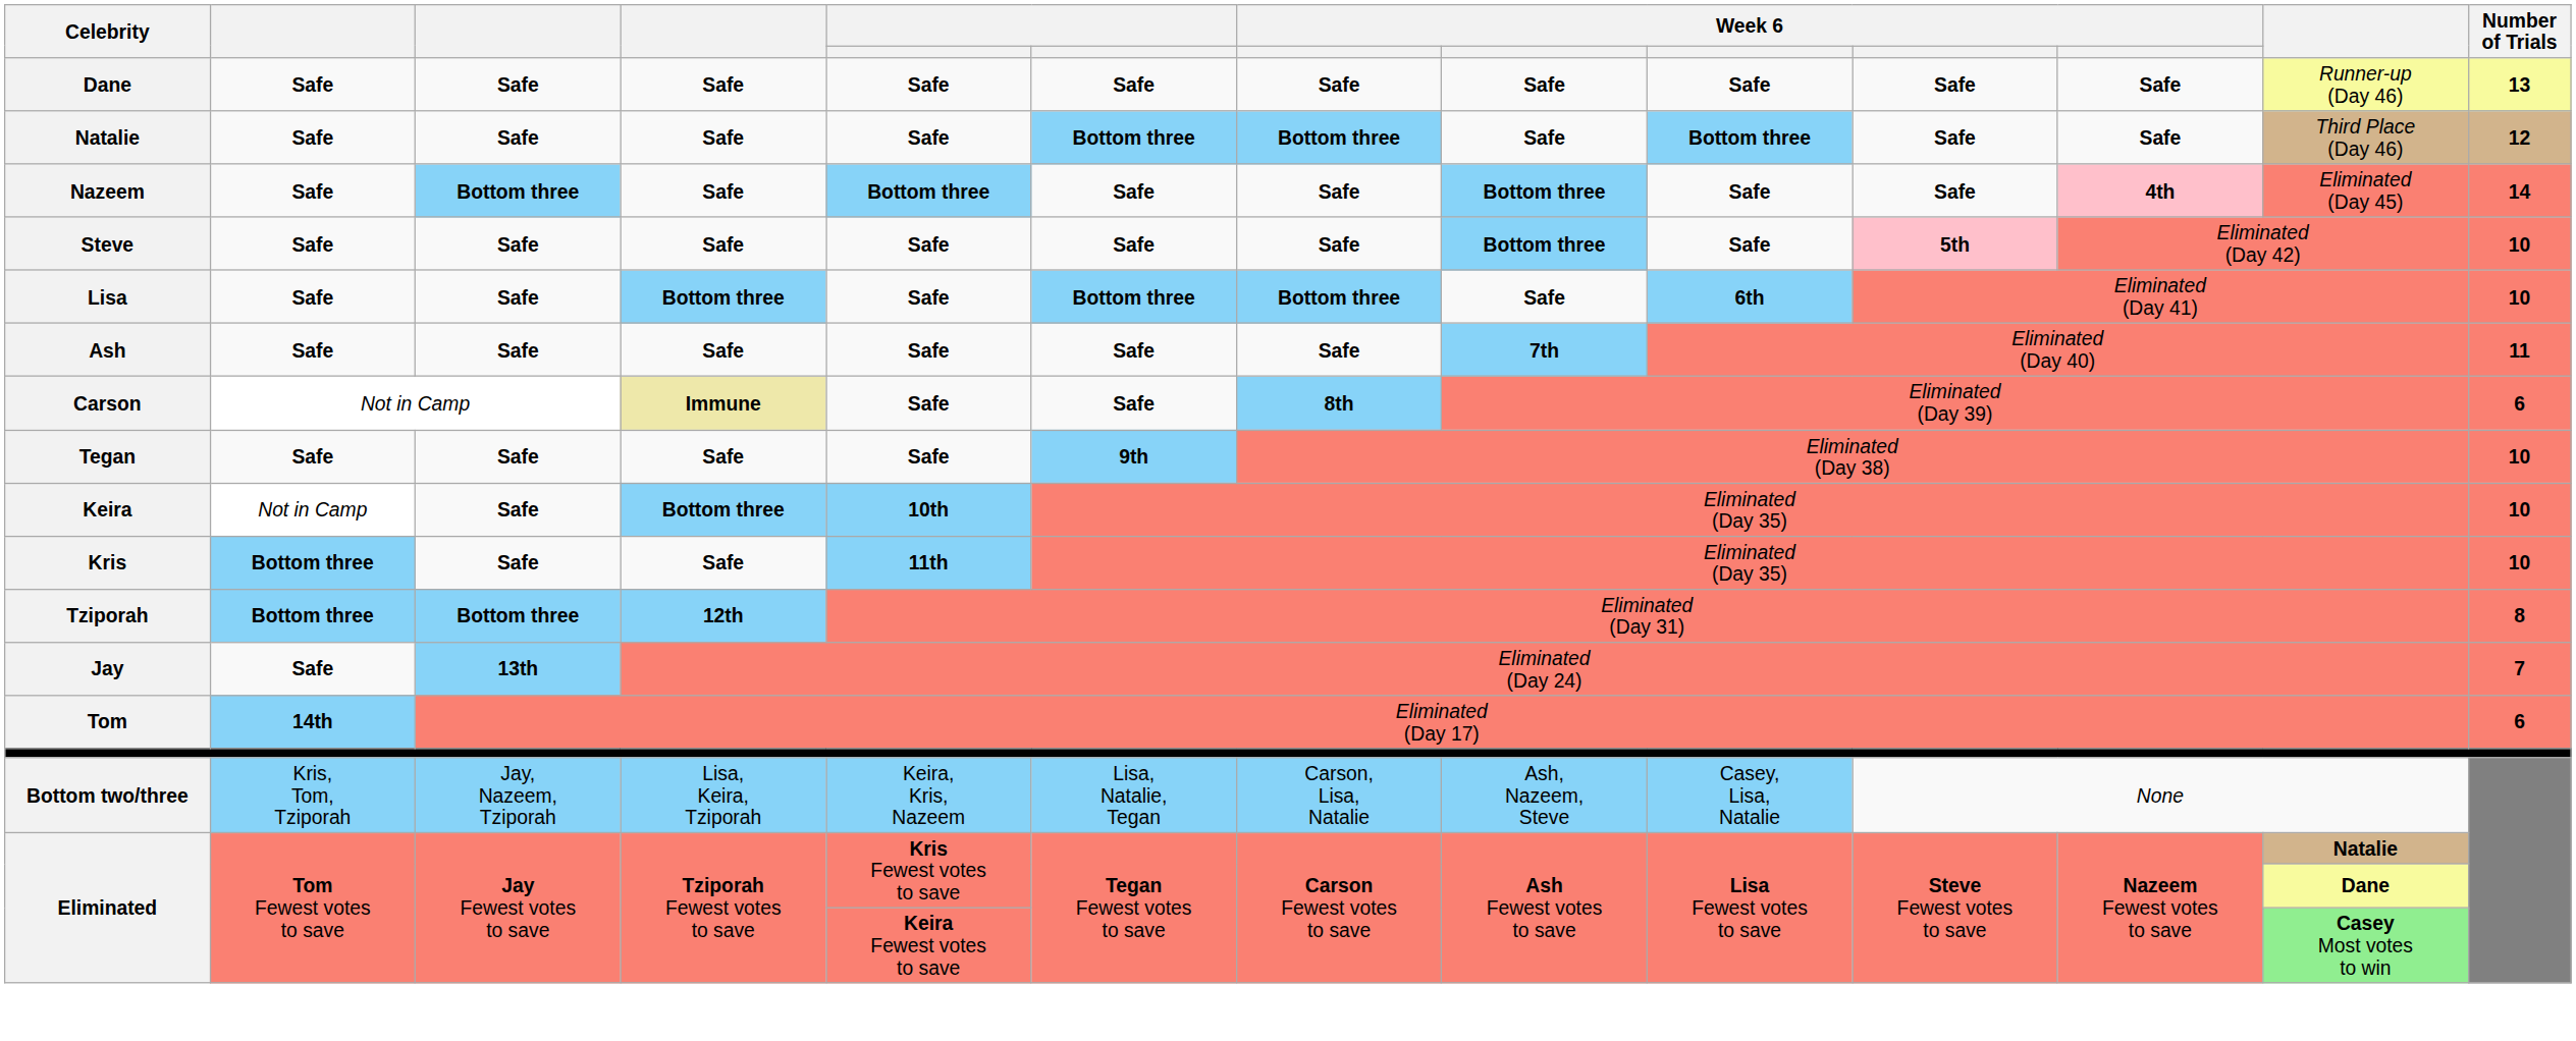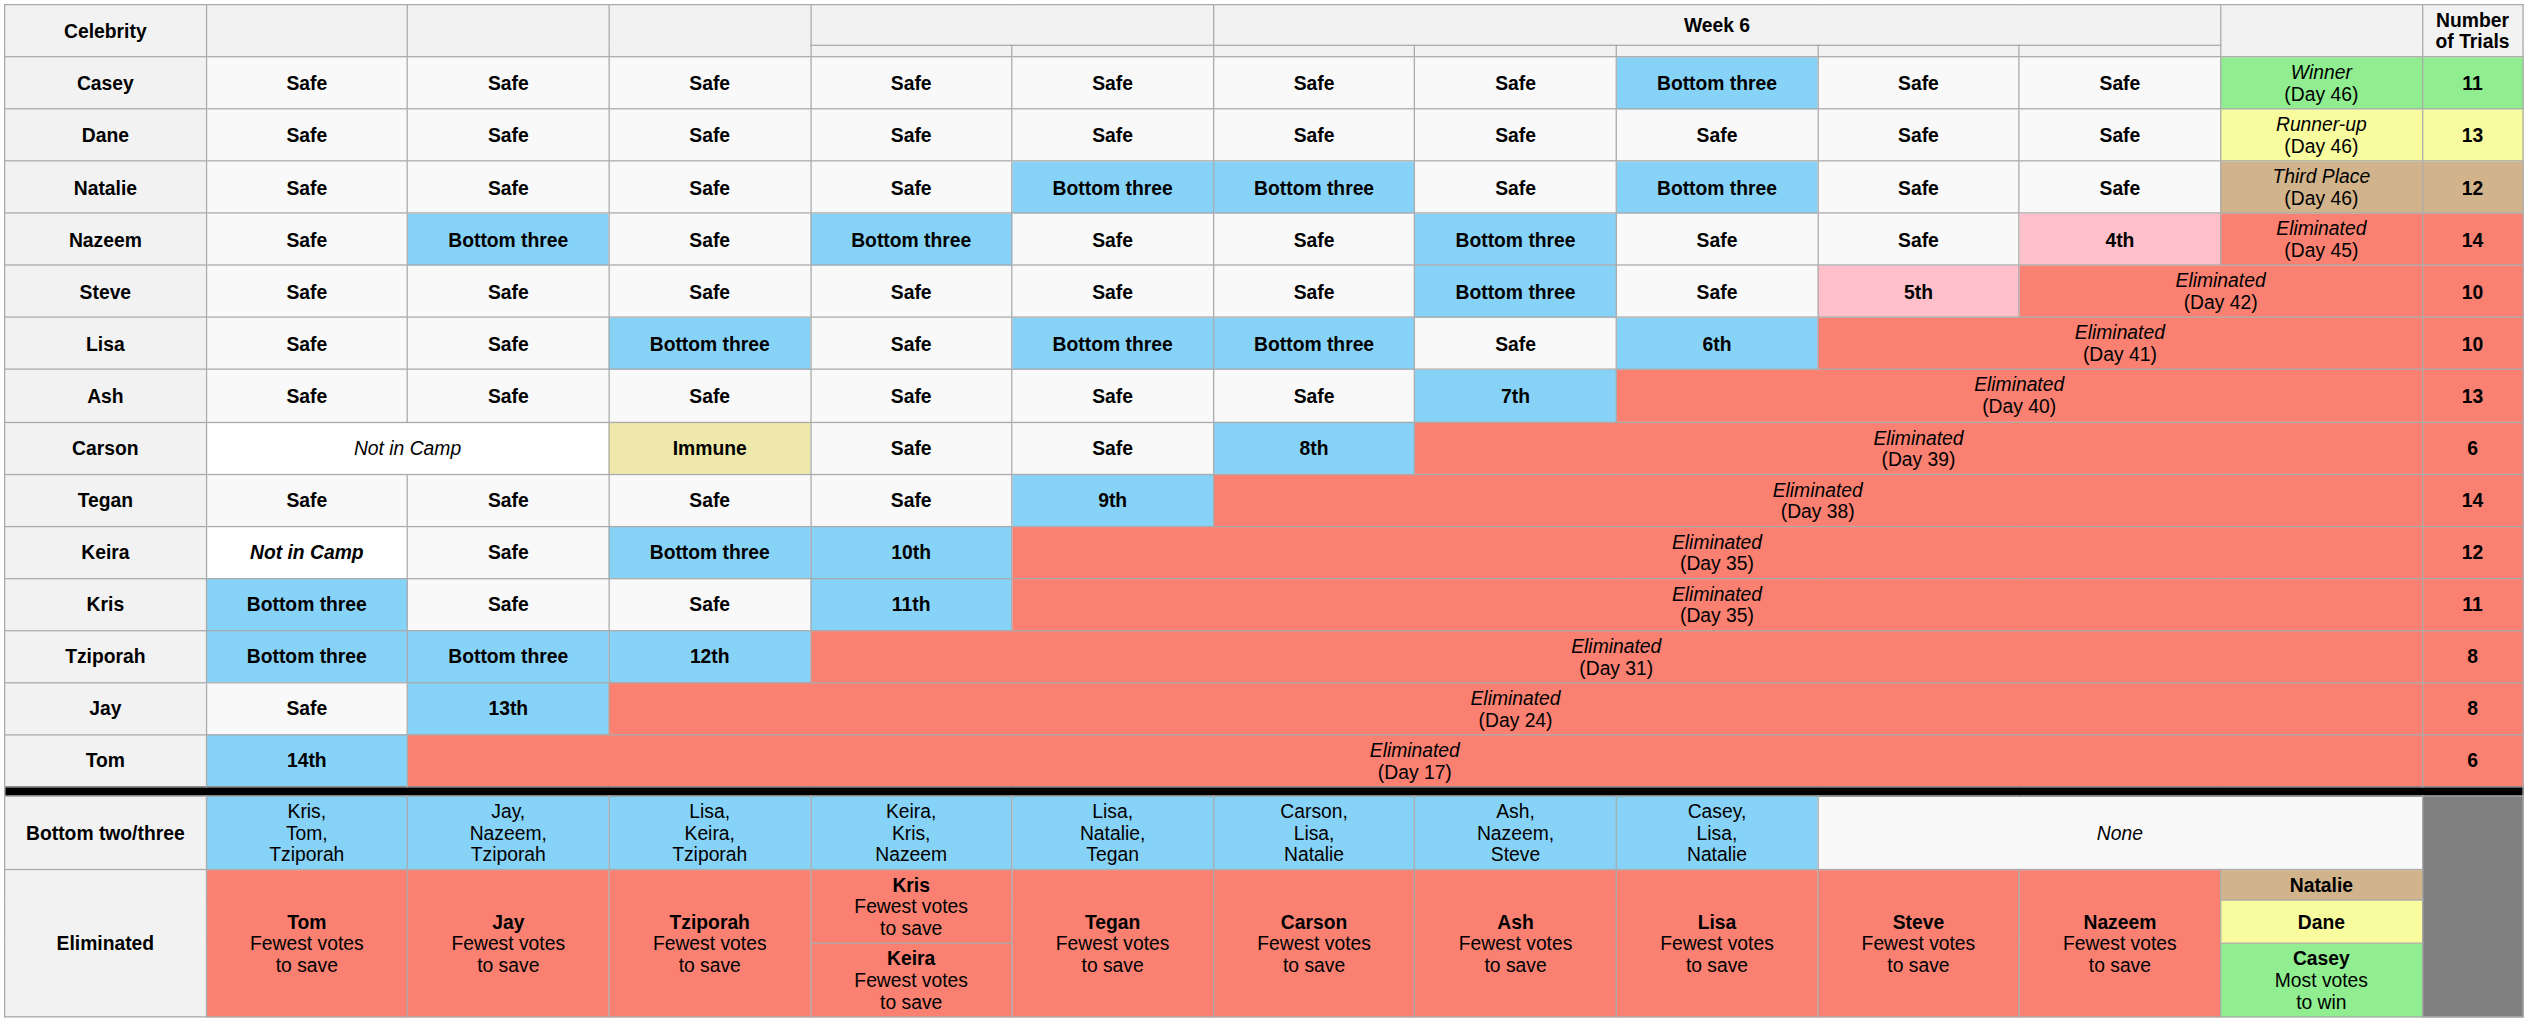+ row: Casey | Safe | Safe | Safe | Safe | Safe | Safe | Safe | Bottom three | Safe | Safe | Winner (Day 46) | 11
Ash | Number of Trials: 11 -> 13
Tegan | Number of Trials: 10 -> 14
Keira | column 2: normal -> bold
Keira | Number of Trials: 10 -> 12
Kris | Number of Trials: 10 -> 11
Jay | Number of Trials: 7 -> 8
